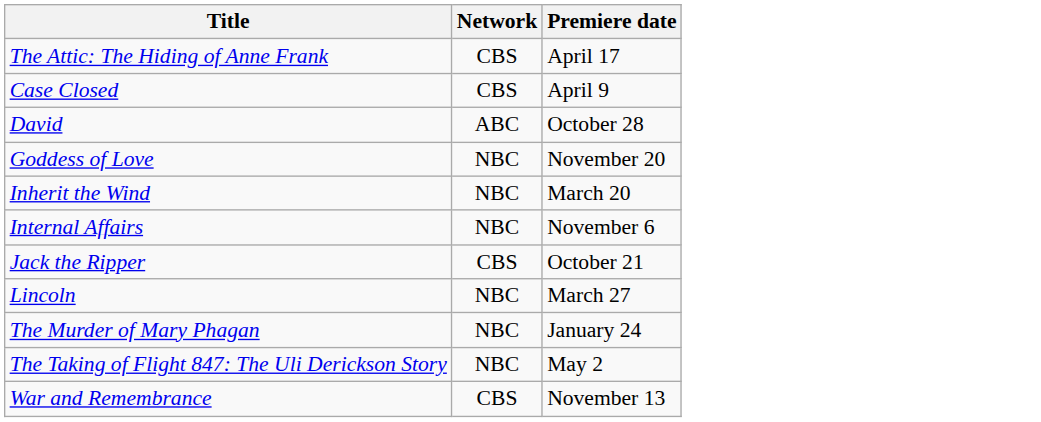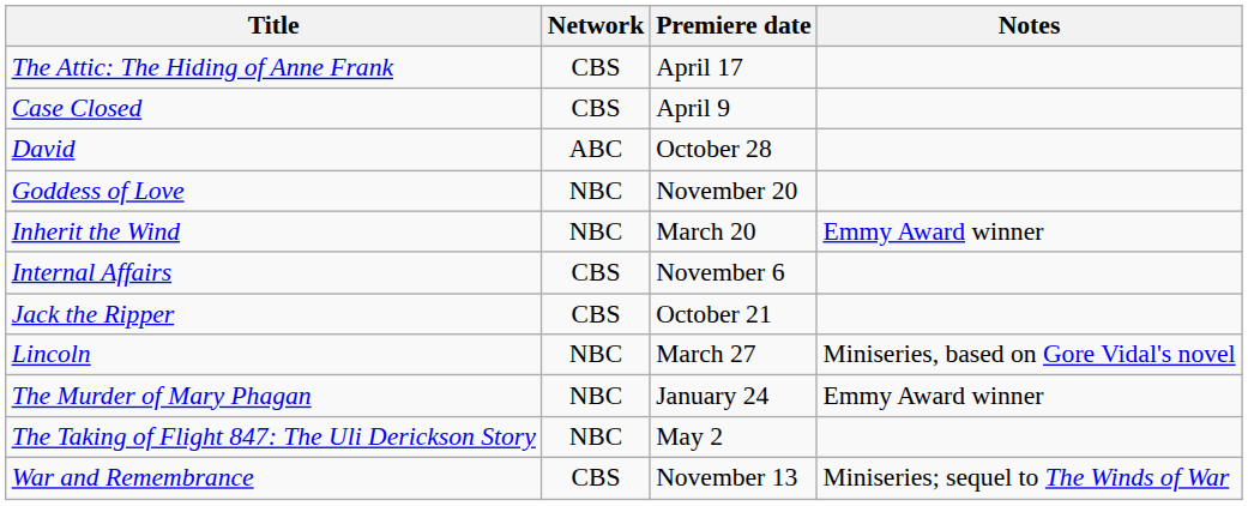+ column: Notes | Emmy Award winner | Miniseries, based on Gore Vidal's novel | Emmy Award winner | Miniseries; sequel to The Winds of War
Internal Affairs | Network: NBC -> CBS
